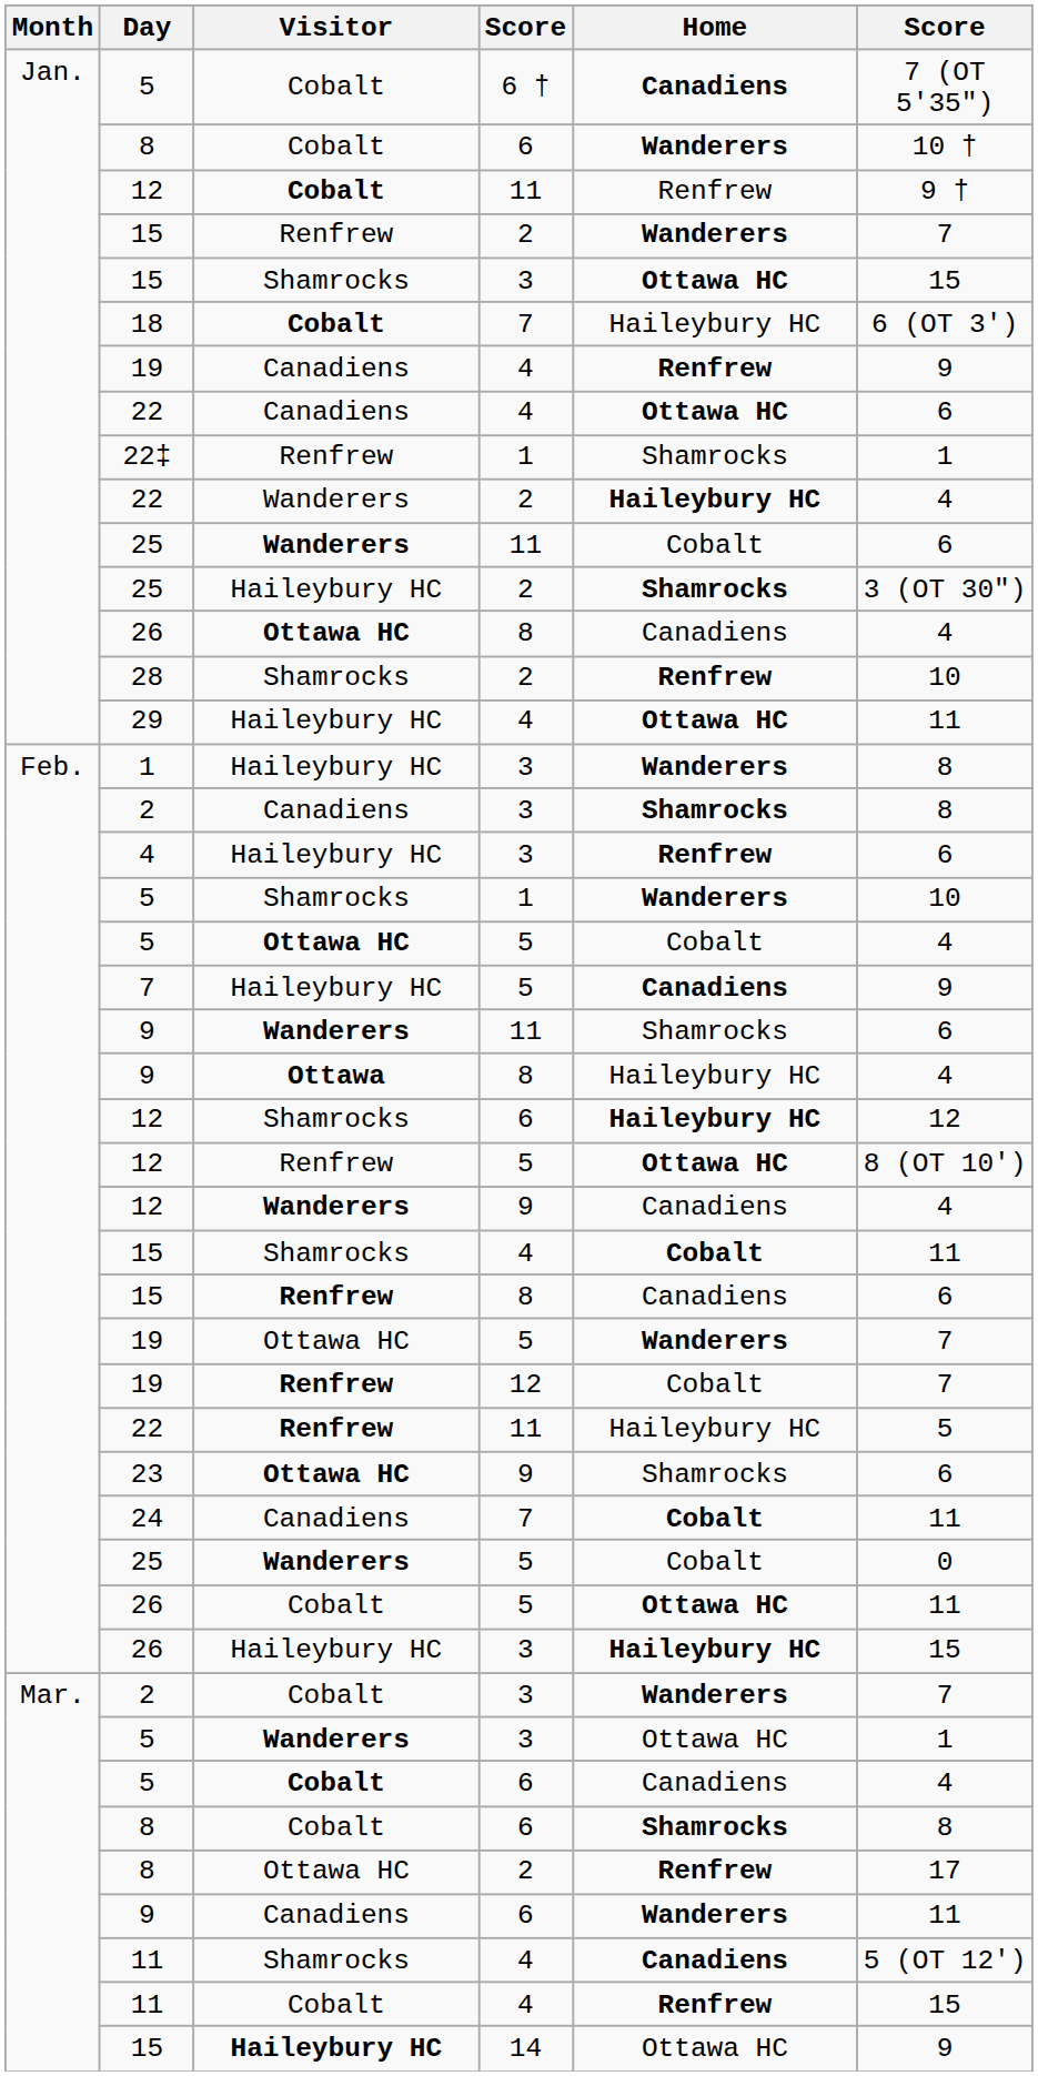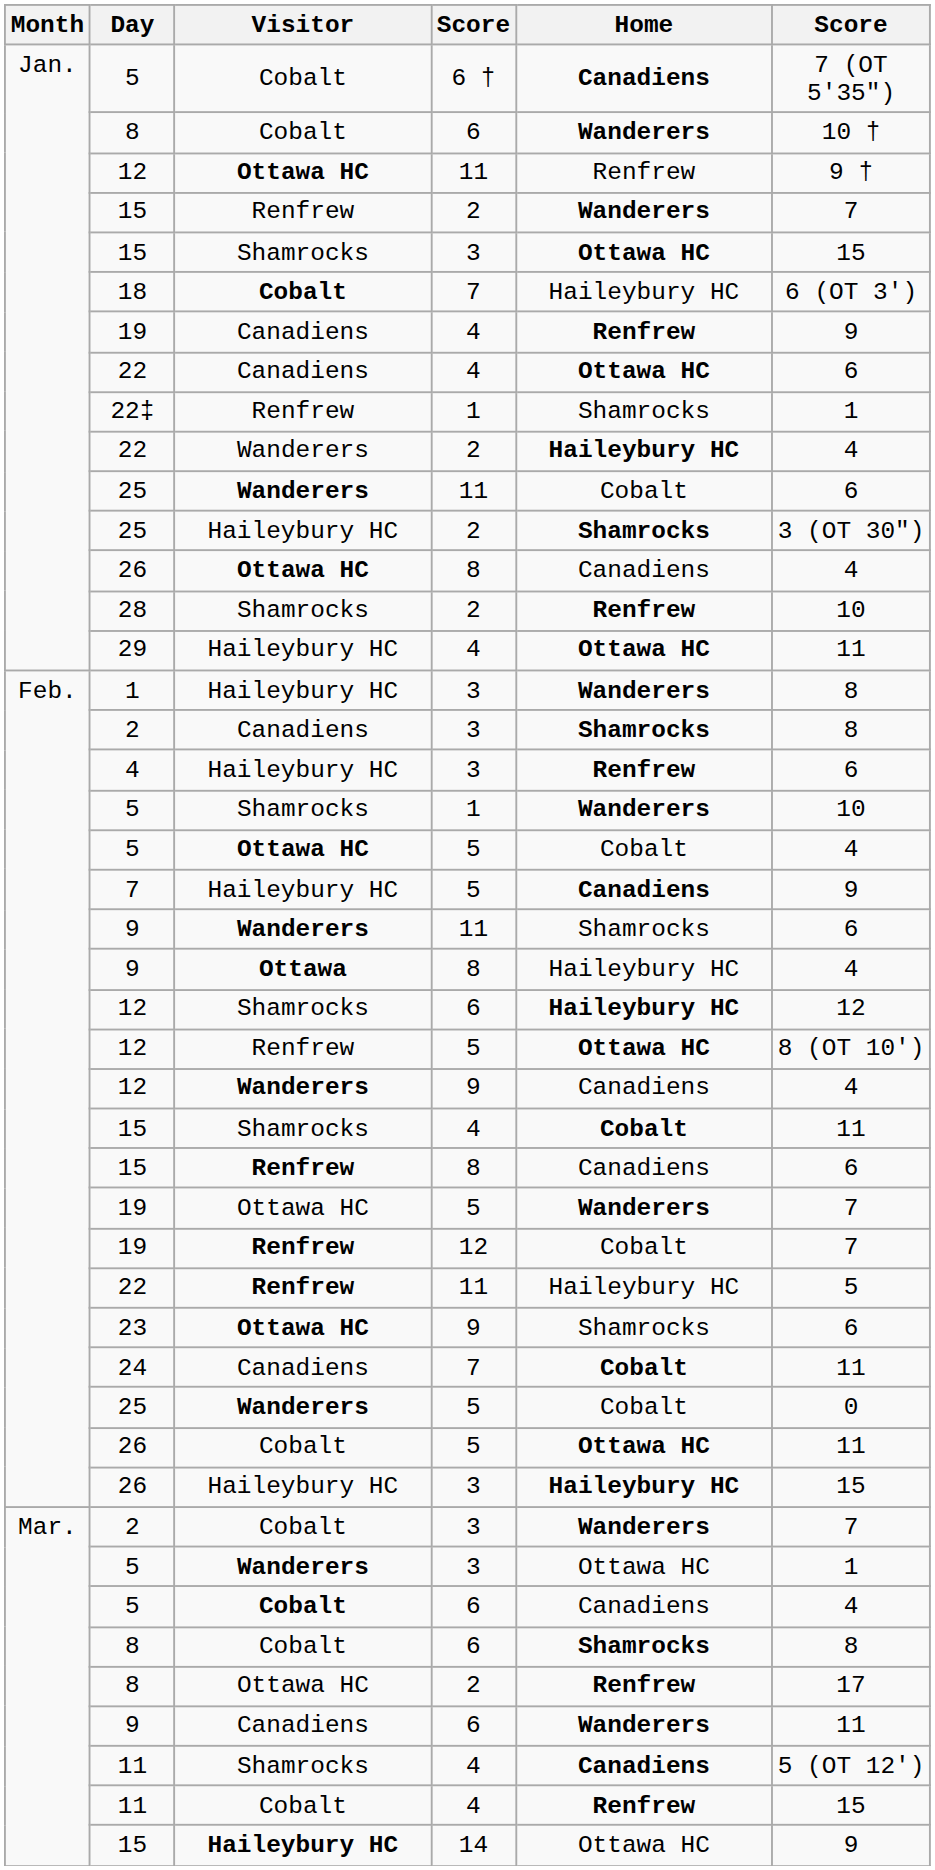12 / 11 | Visitor: Cobalt -> Ottawa HC
